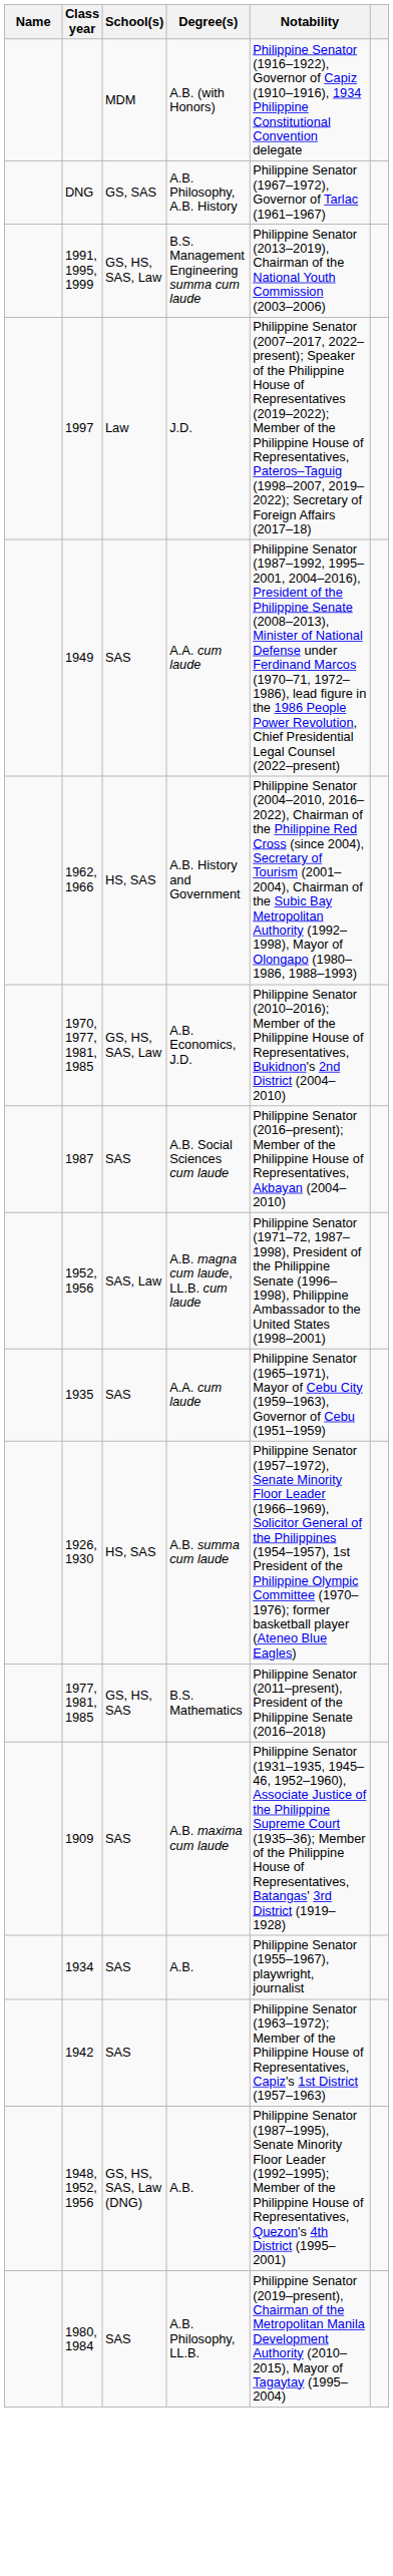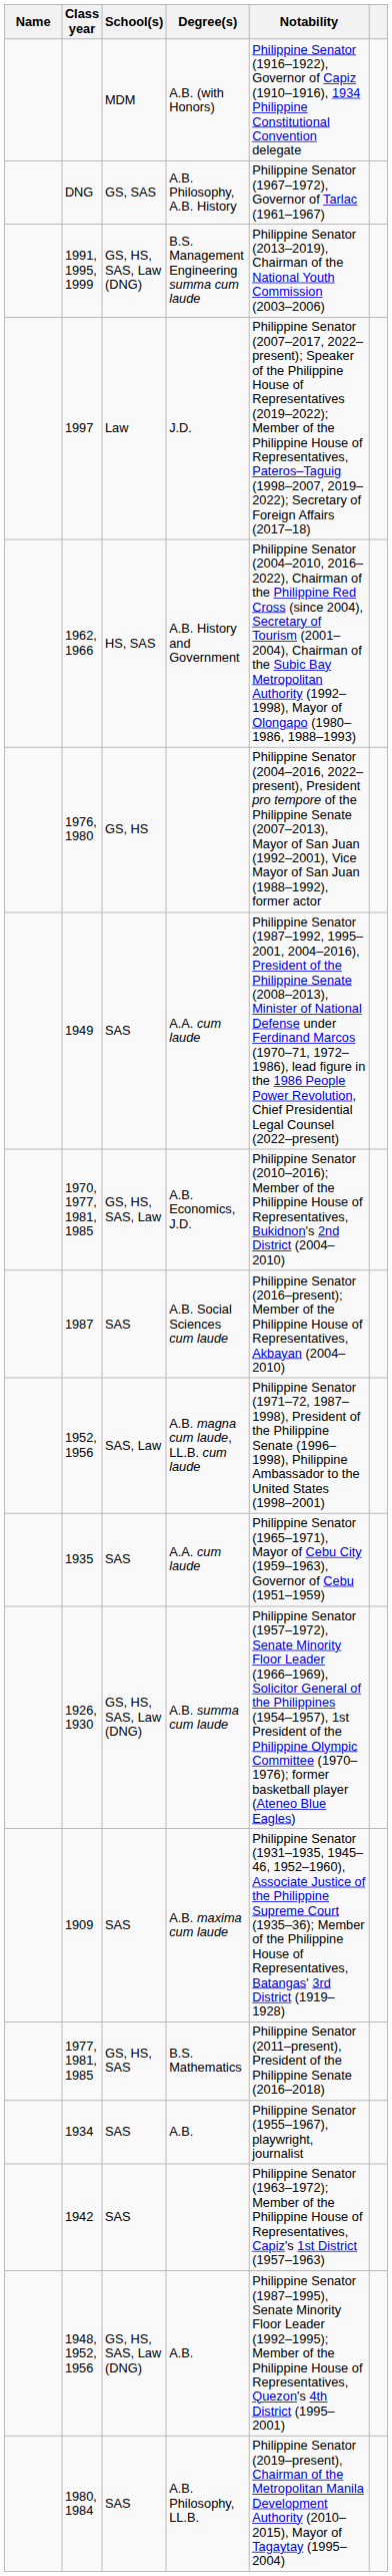1991, 1995, 1999 | School(s): GS, HS, SAS, Law -> GS, HS, SAS, Law (DNG)
rows swapped: 1949 <-> 1962, 1966
+ row: 1976, 1980 | GS, HS | Philippine Senator (2004–2016, 2022–present), President pro tempore of the Philippine Senate (2007–2013), Mayor of San Juan (1992–2001), Vice Mayor of San Juan (1988–1992), former actor
1926, 1930 | School(s): HS, SAS -> GS, HS, SAS, Law (DNG)
rows swapped: 1977, 1981, 1985 <-> 1909
